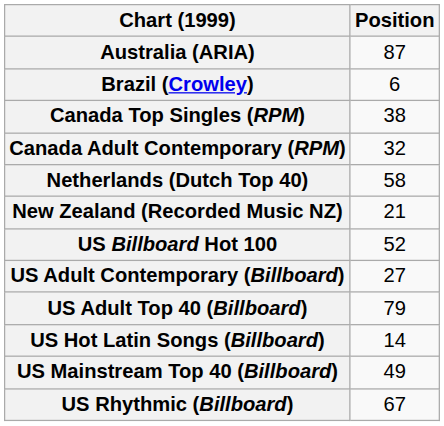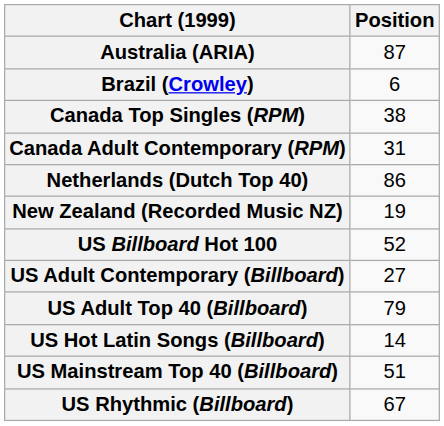Canada Adult Contemporary (RPM) | Position: 32 -> 31
Netherlands (Dutch Top 40) | Position: 58 -> 86
New Zealand (Recorded Music NZ) | Position: 21 -> 19
US Mainstream Top 40 (Billboard) | Position: 49 -> 51
